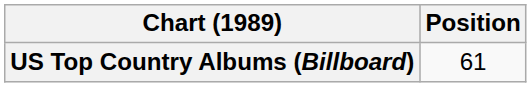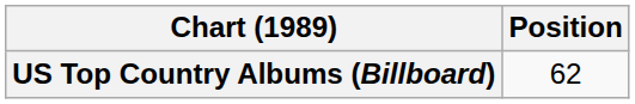US Top Country Albums (Billboard) | Position: 61 -> 62
